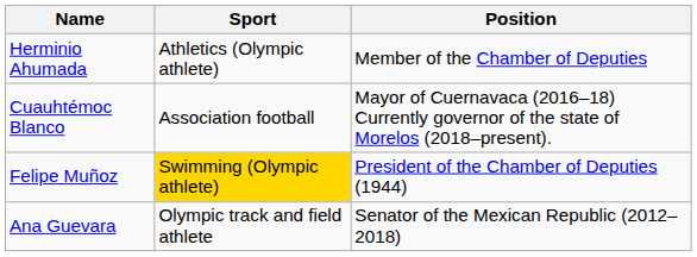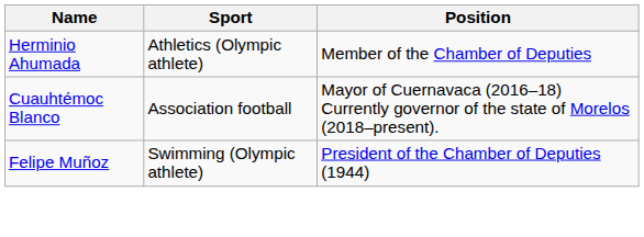Felipe Muñoz | Sport: gold background -> no background
- row: Ana Guevara | Olympic track and field athlete | Senator of the Mexican Republic (2012–2018)
